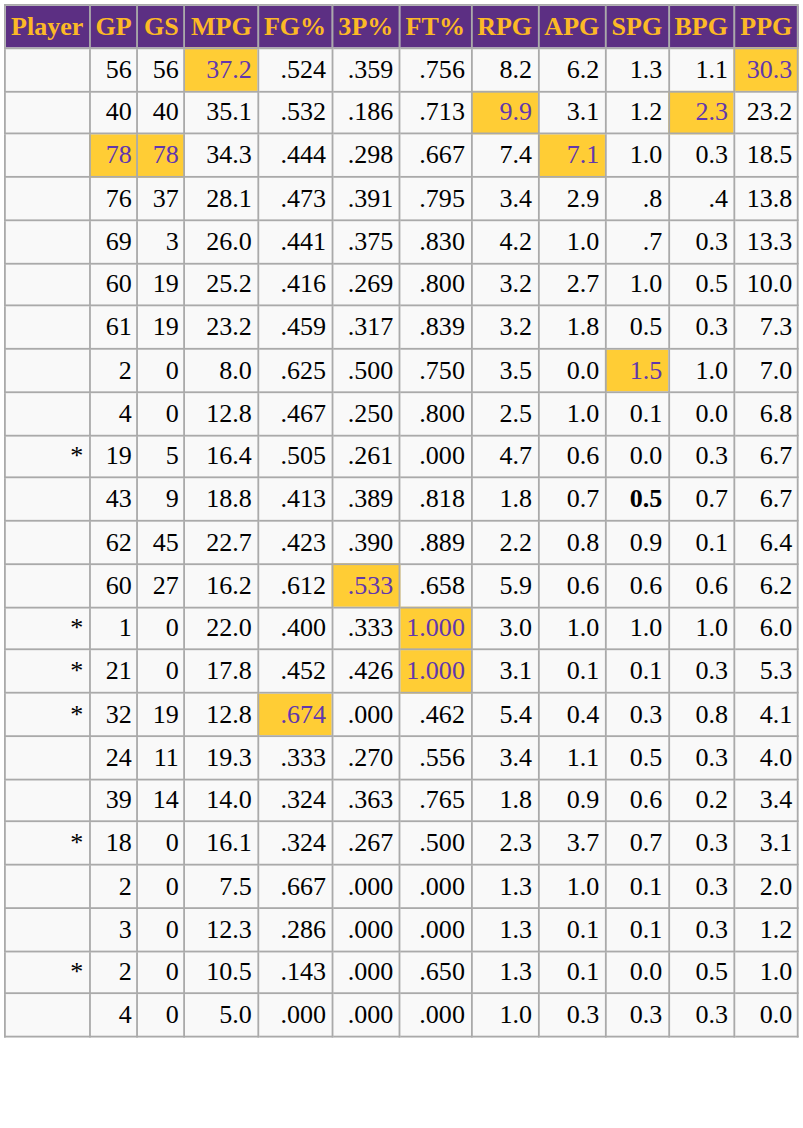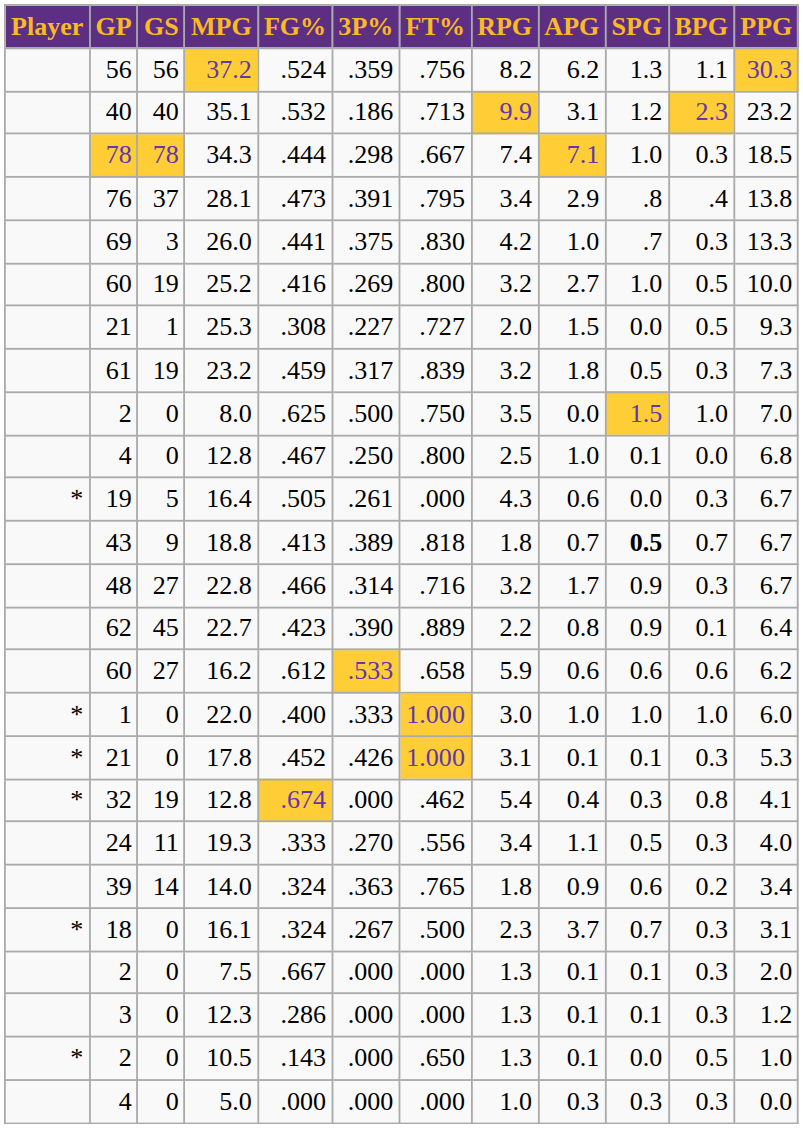+ row: 21 | 1 | 25.3 | .308 | .227 | .727 | 2.0 | 1.5 | 0.0 | 0.5 | 9.3
16.4 | RPG: 4.7 -> 4.3
+ row: 48 | 27 | 22.8 | .466 | .314 | .716 | 3.2 | 1.7 | 0.9 | 0.3 | 6.7
7.5 | APG: 1.0 -> 0.1
